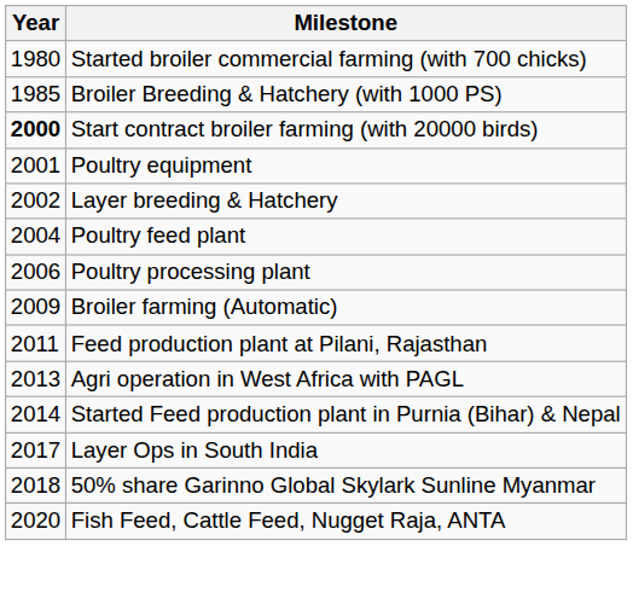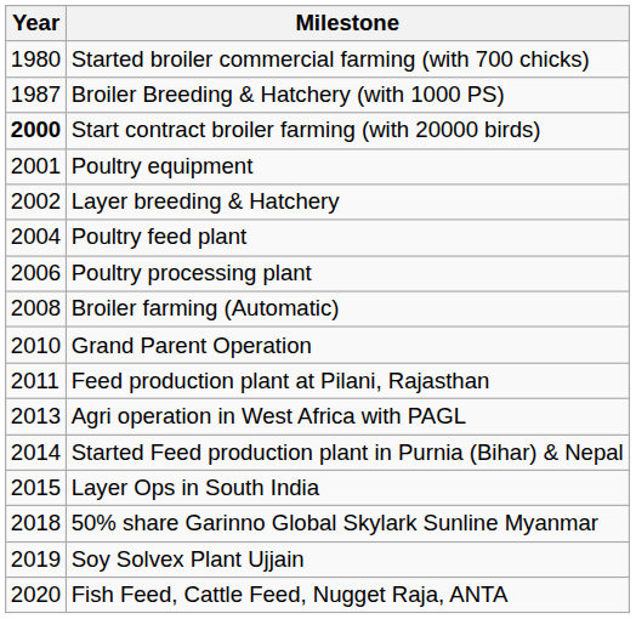Broiler Breeding & Hatchery (with 1000 PS) | Year: 1985 -> 1987
Broiler farming (Automatic) | Year: 2009 -> 2008
+ row: 2010 | Grand Parent Operation
Layer Ops in South India | Year: 2017 -> 2015
+ row: 2019 | Soy Solvex Plant Ujjain
